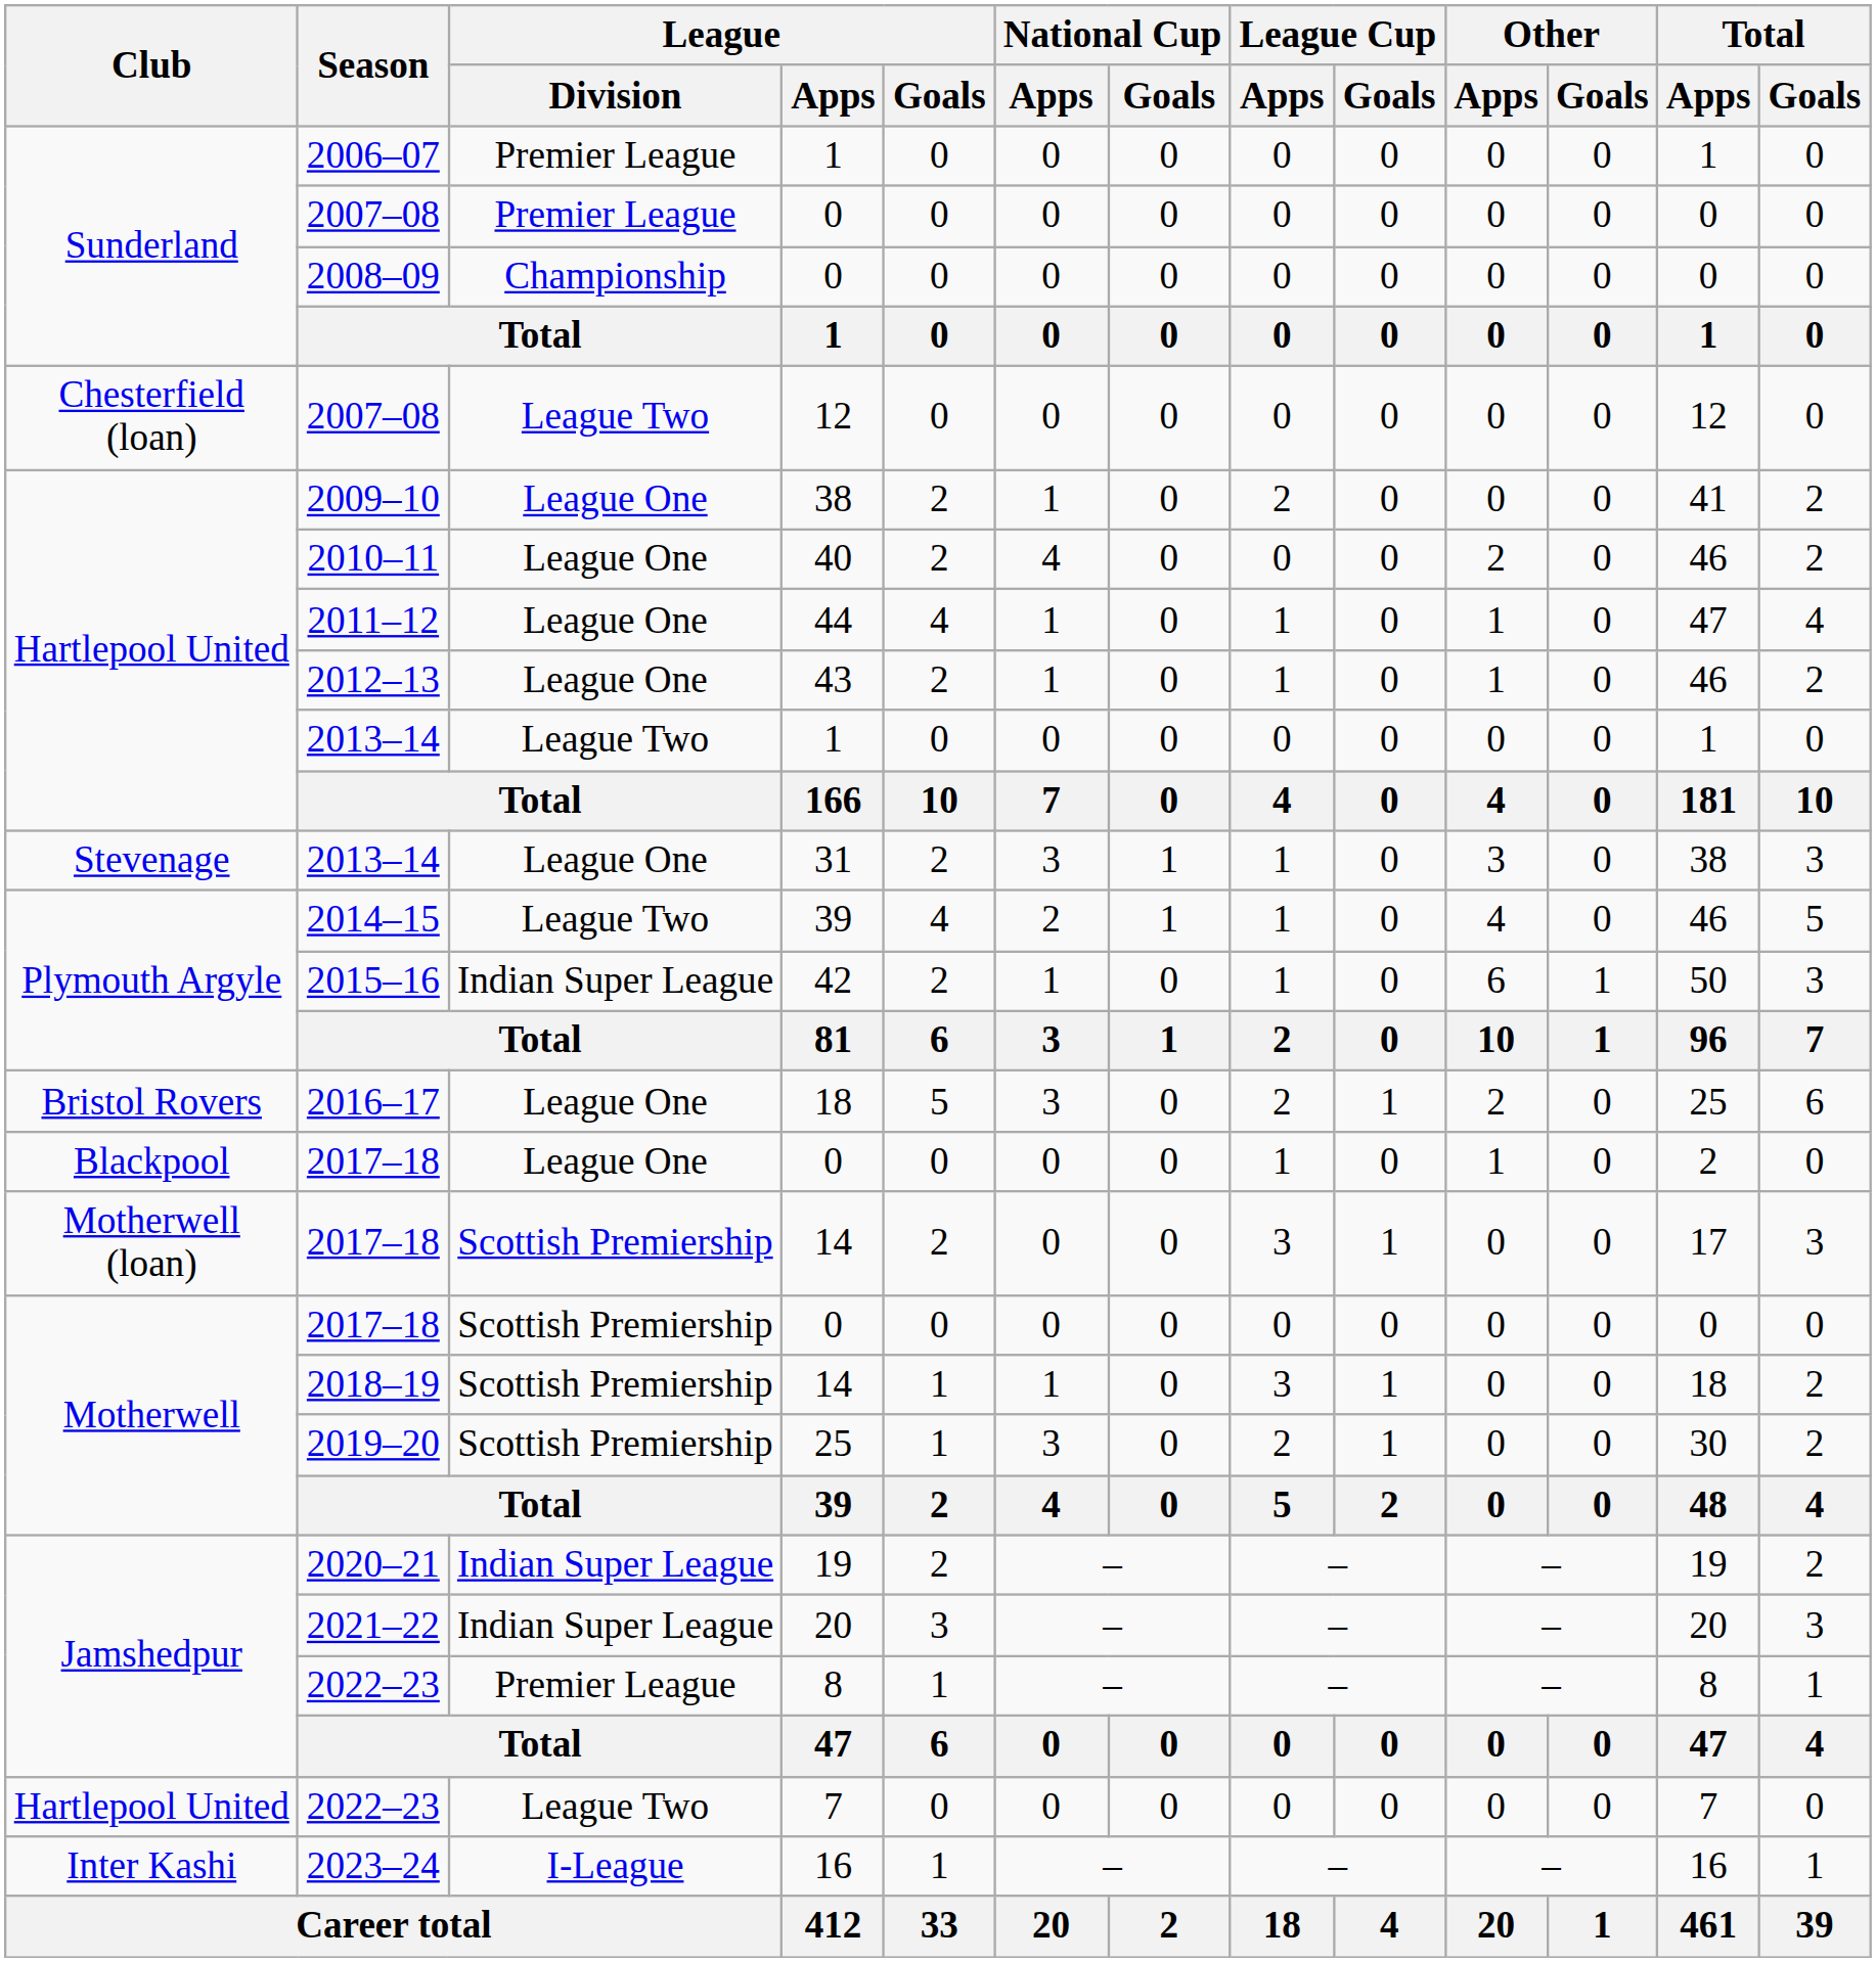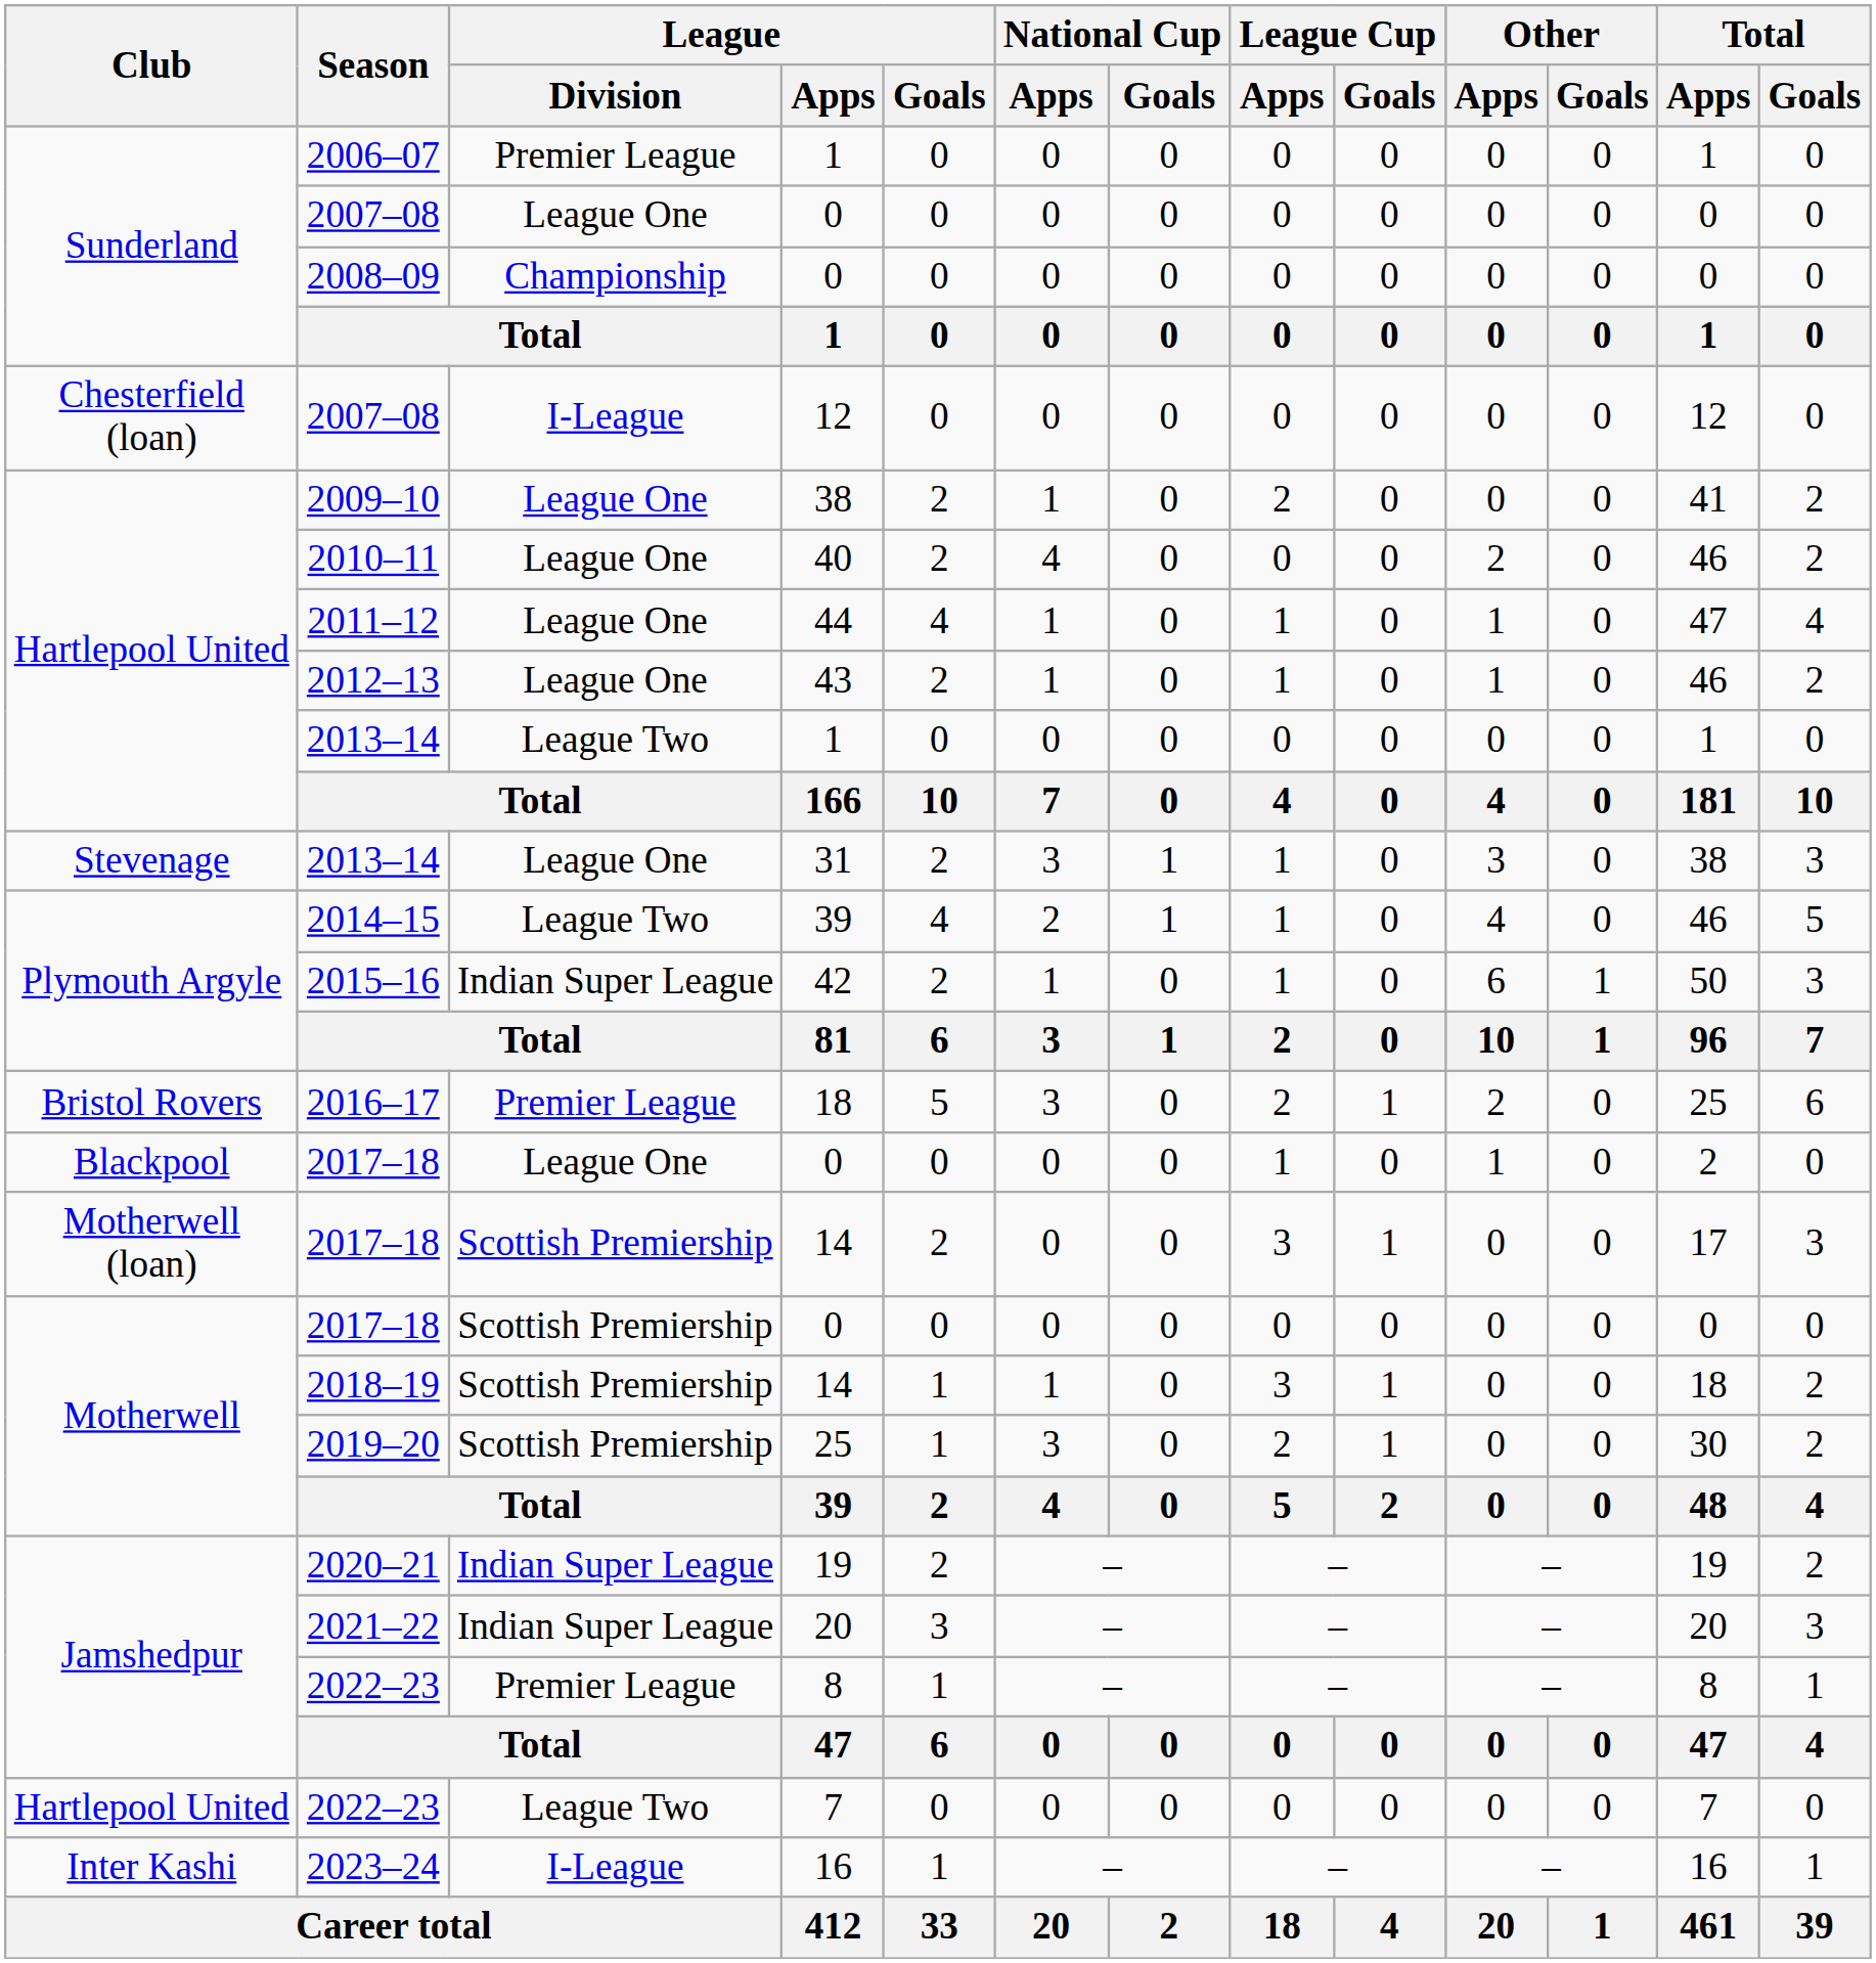Sunderland / 2007–08 | League / Division: Premier League -> League One
Chesterfield (loan) / 2007–08 | League / Division: League Two -> I-League
2016–17 | League / Division: League One -> Premier League
